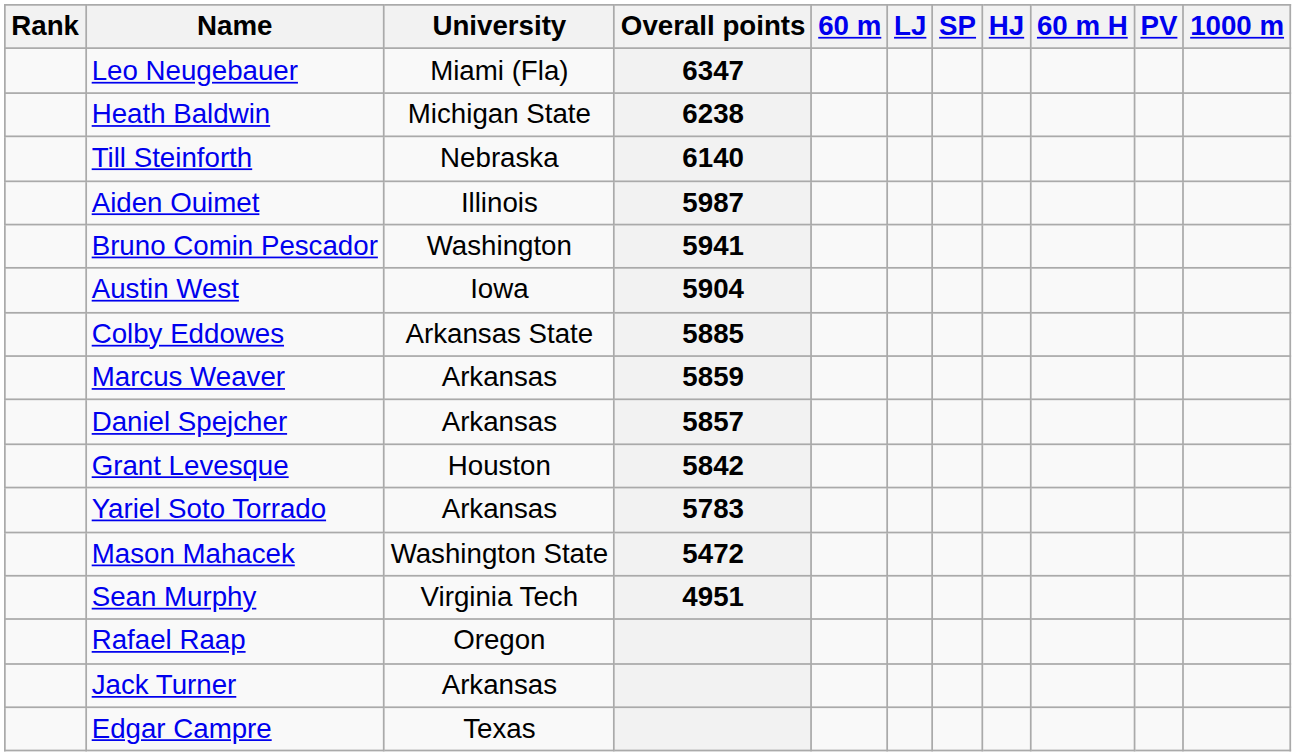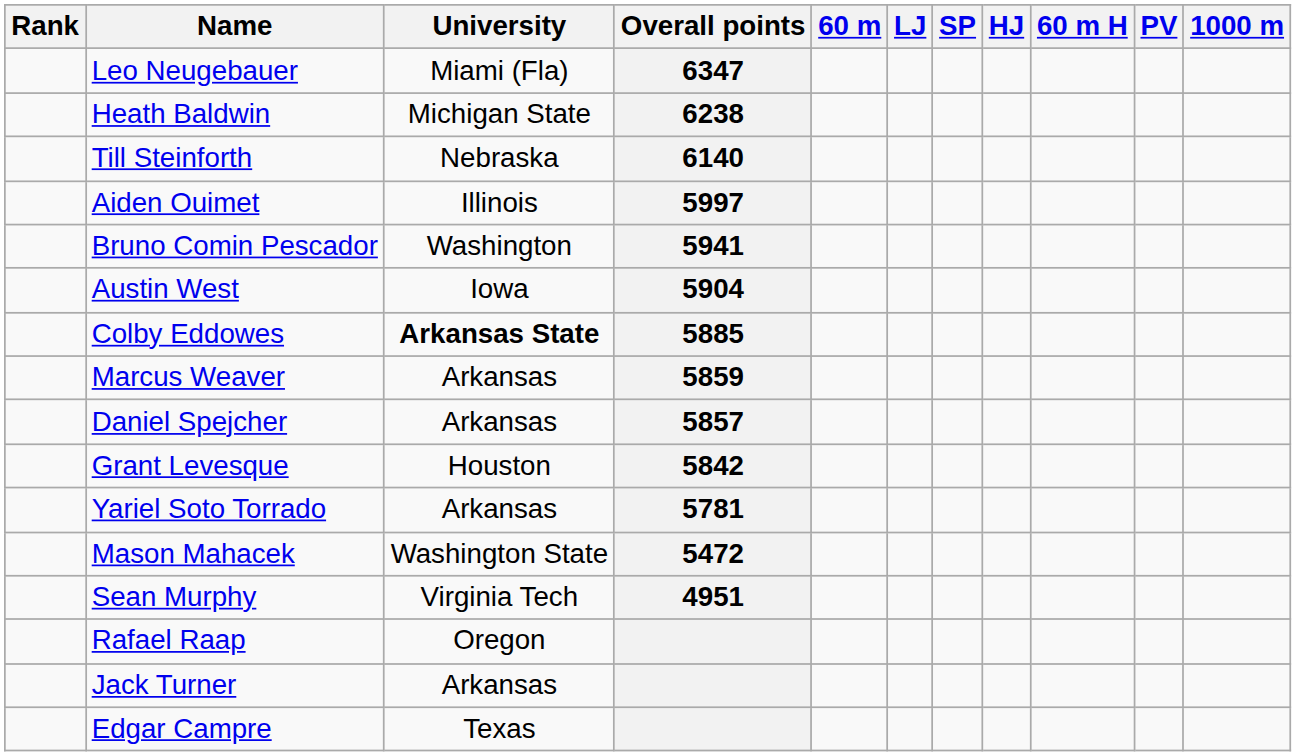Aiden Ouimet | Overall points: 5987 -> 5997
Colby Eddowes | University: normal -> bold
Yariel Soto Torrado | Overall points: 5783 -> 5781
